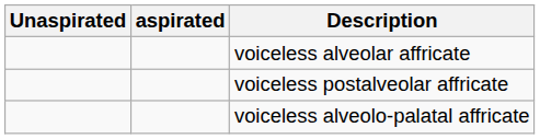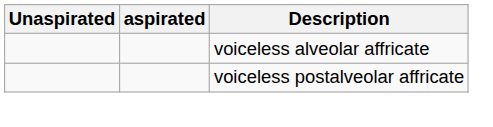- row: voiceless alveolo-palatal affricate
